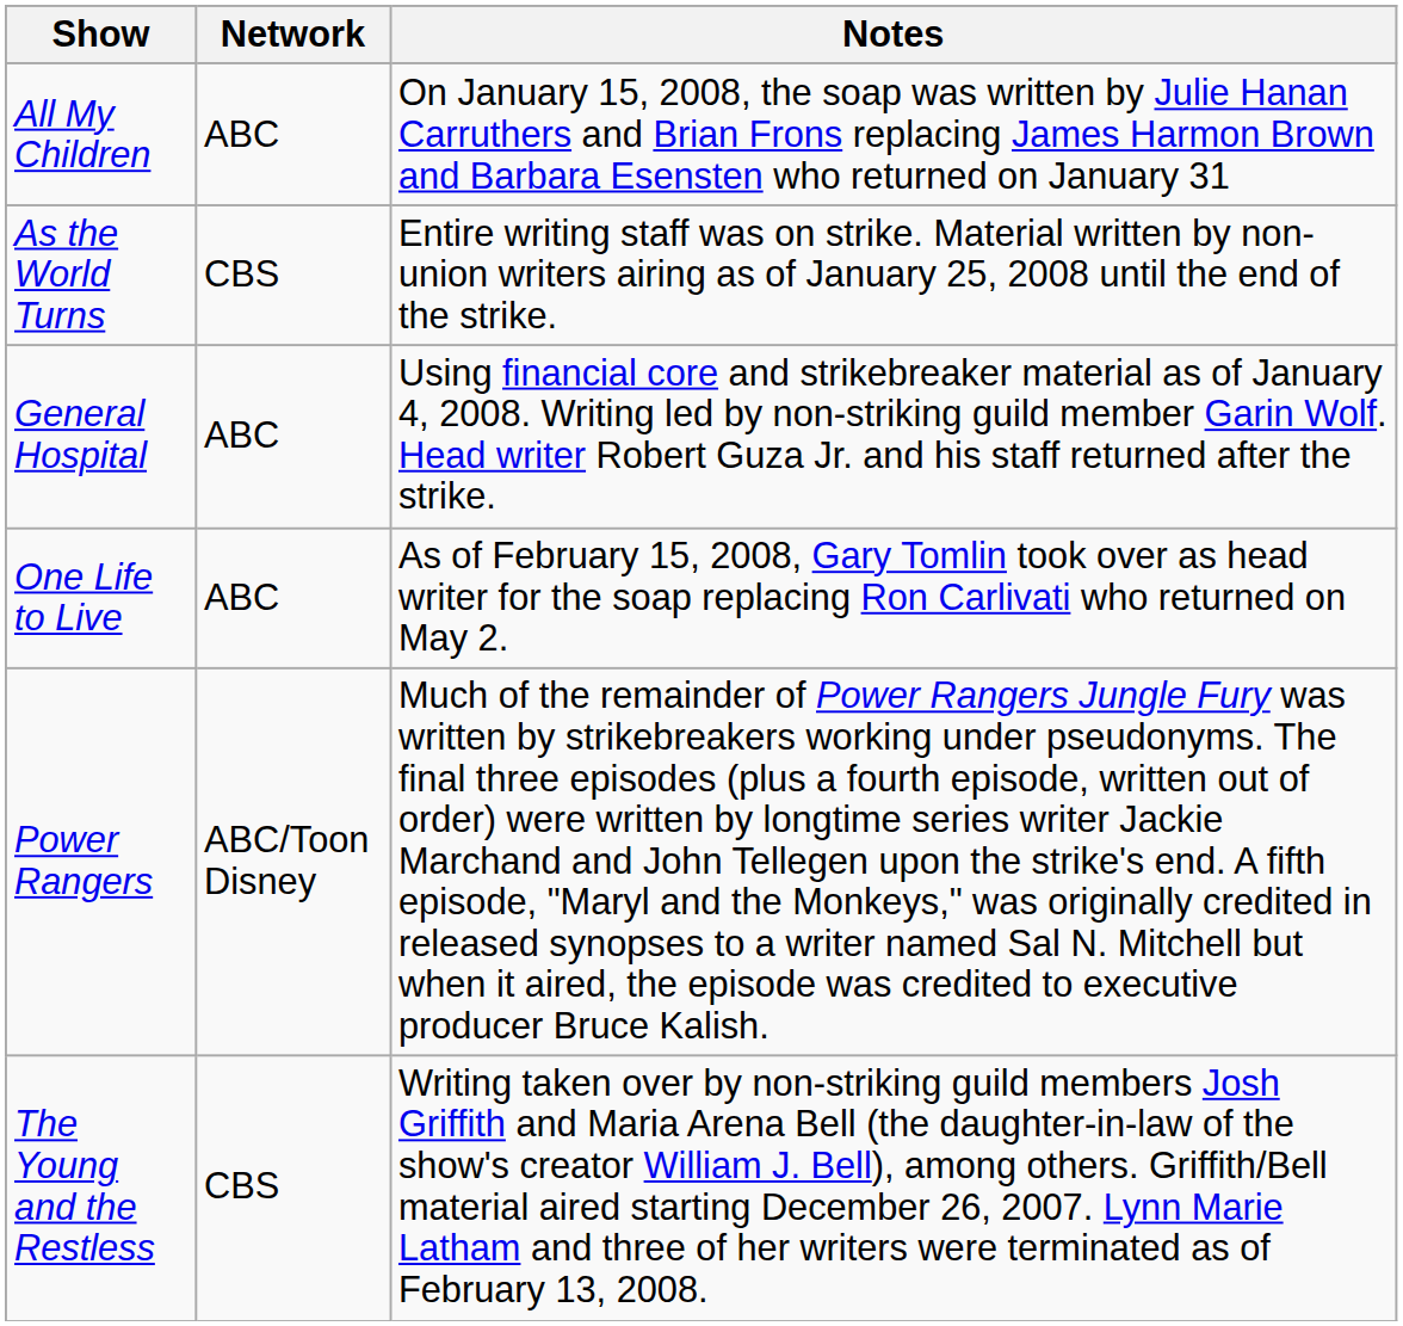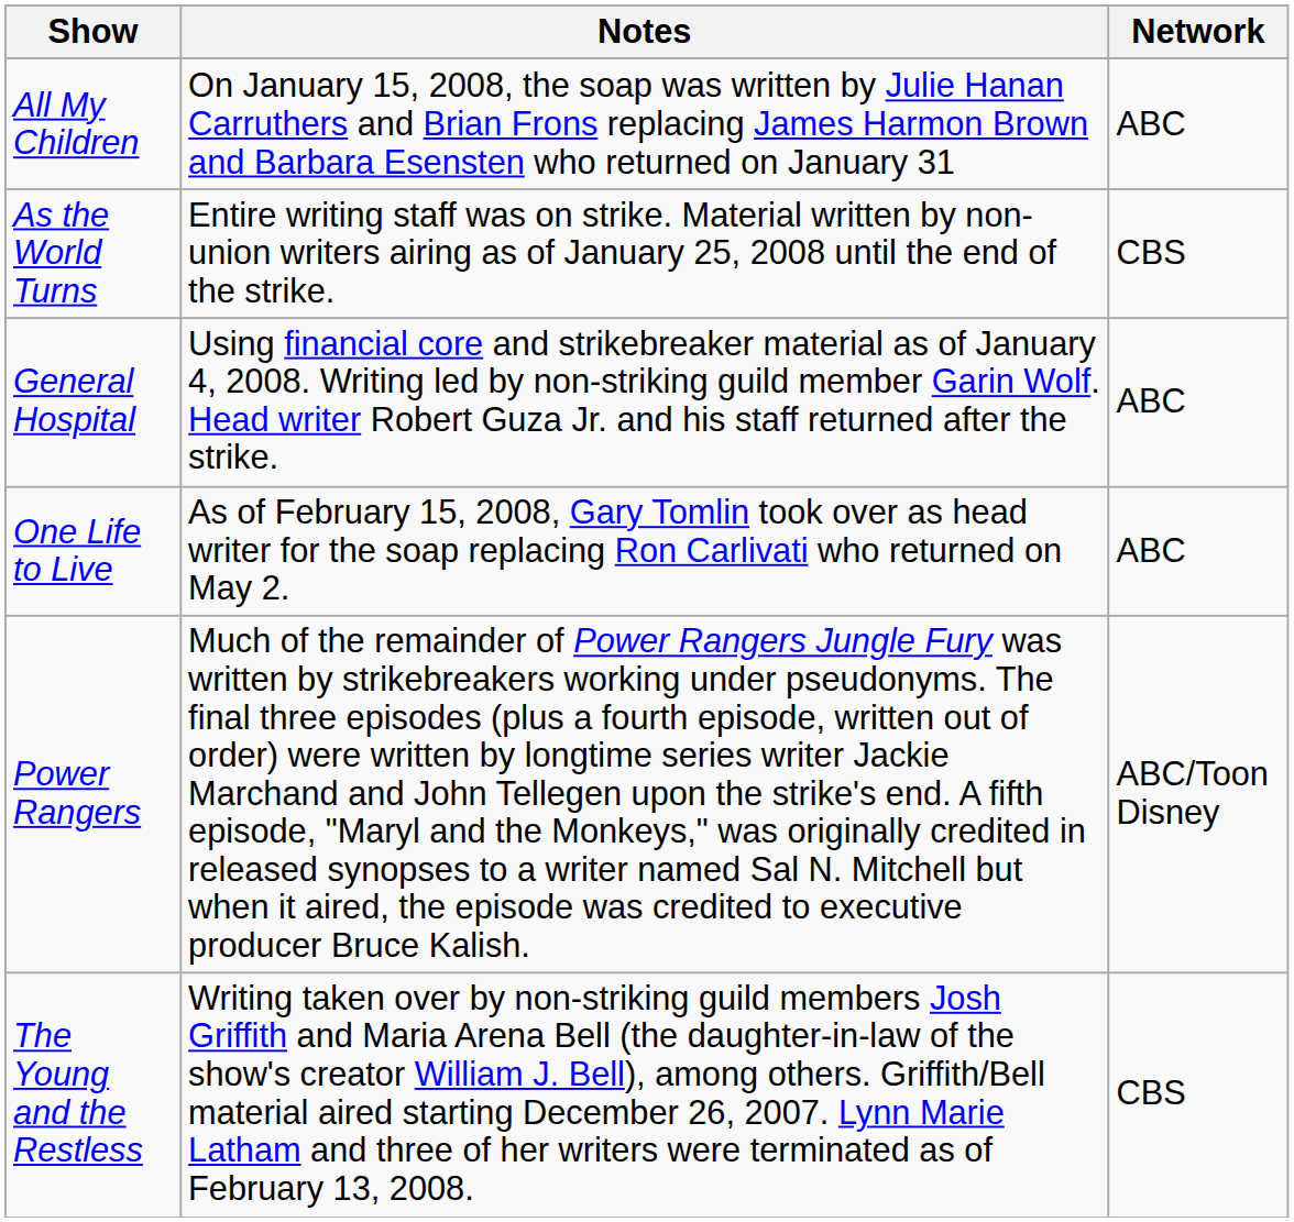columns swapped: Network <-> Notes
